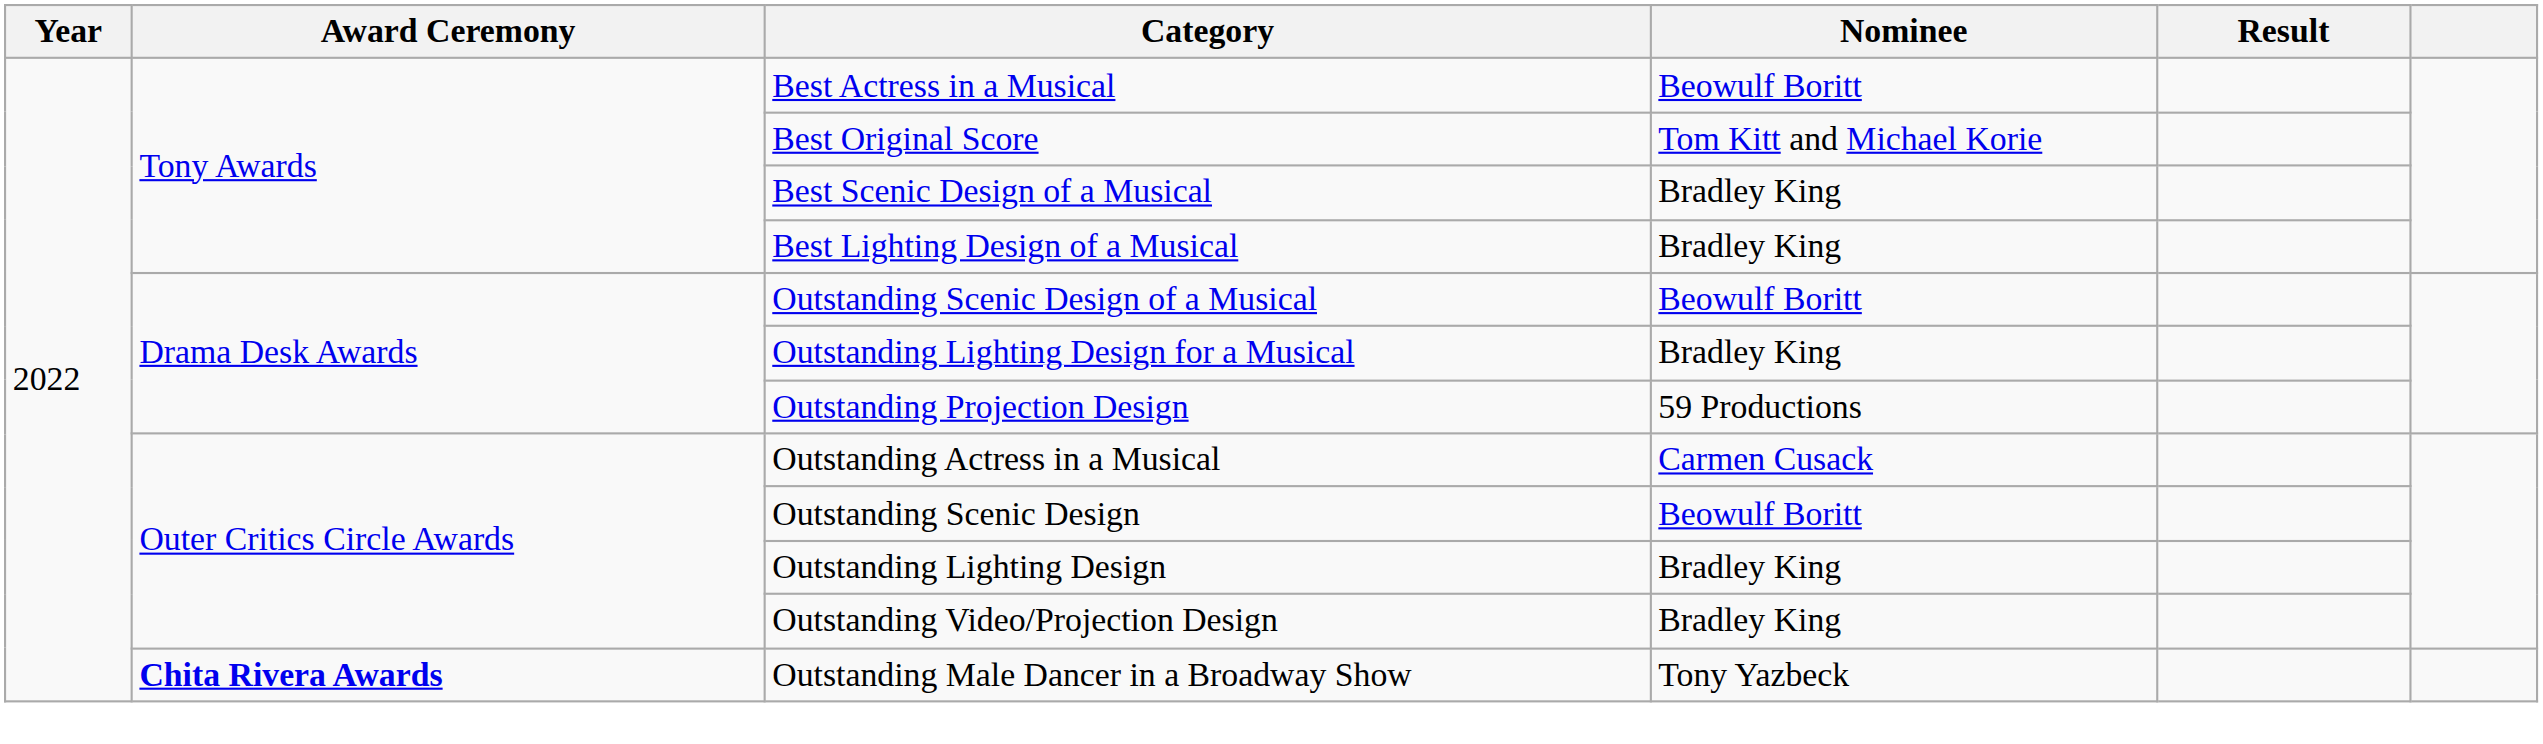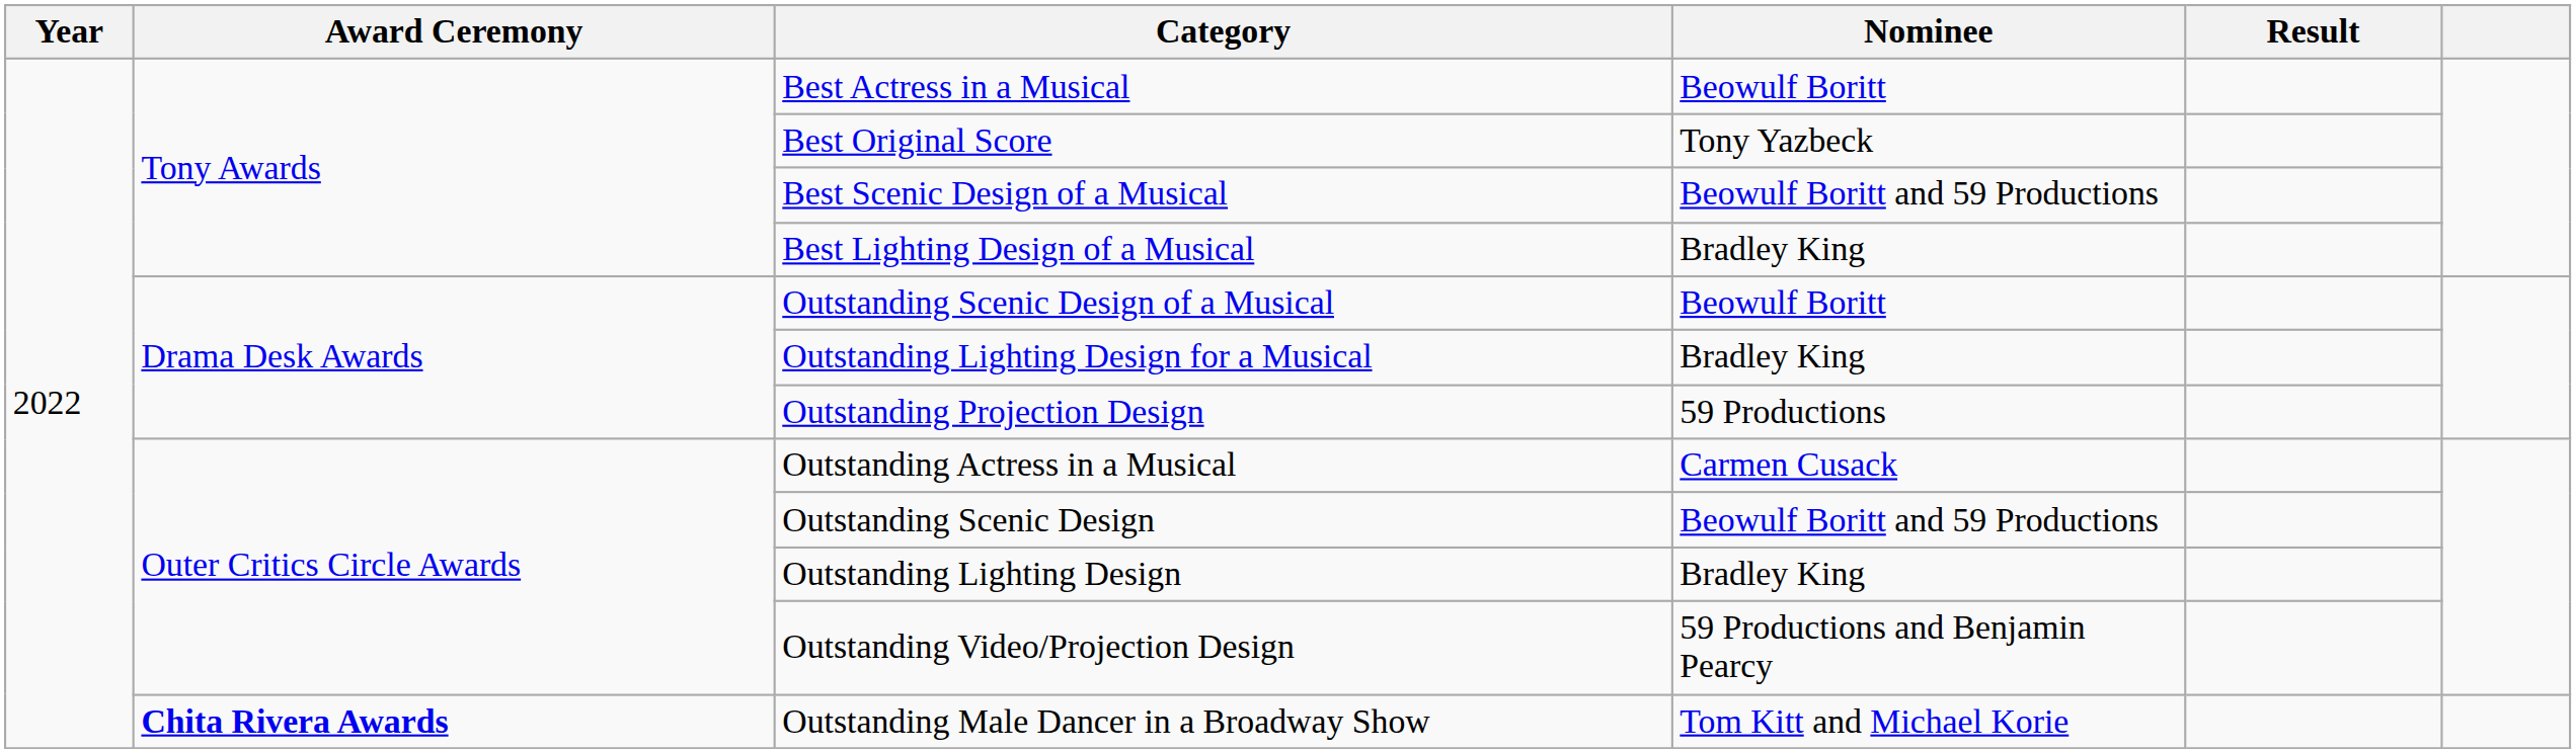Best Original Score | Nominee: Tom Kitt and Michael Korie -> Tony Yazbeck
Best Scenic Design of a Musical | Nominee: Bradley King -> Beowulf Boritt and 59 Productions
Outstanding Scenic Design | Nominee: Beowulf Boritt -> Beowulf Boritt and 59 Productions
Outstanding Video/Projection Design | Nominee: Bradley King -> 59 Productions and Benjamin Pearcy
Outstanding Male Dancer in a Broadway Show | Nominee: Tony Yazbeck -> Tom Kitt and Michael Korie
